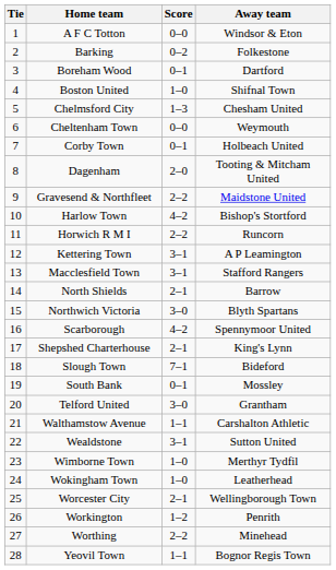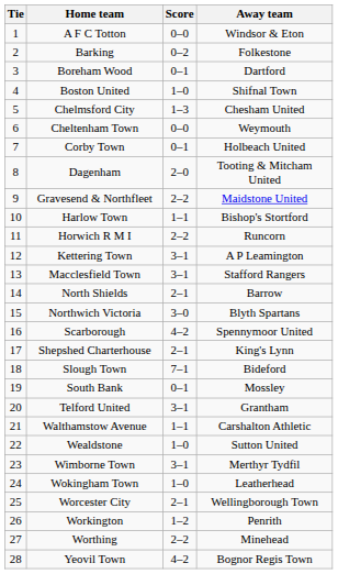Harlow Town | Score: 4–2 -> 1–1
Telford United | Score: 3–0 -> 3–1
Wealdstone | Score: 3–1 -> 1–0
Wimborne Town | Score: 1–0 -> 3–1
Yeovil Town | Score: 1–1 -> 4–2
